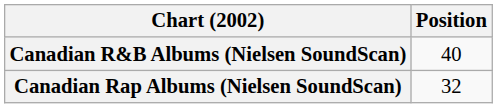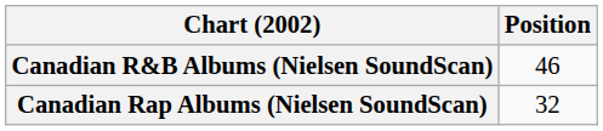Canadian R&B Albums (Nielsen SoundScan) | Position: 40 -> 46
